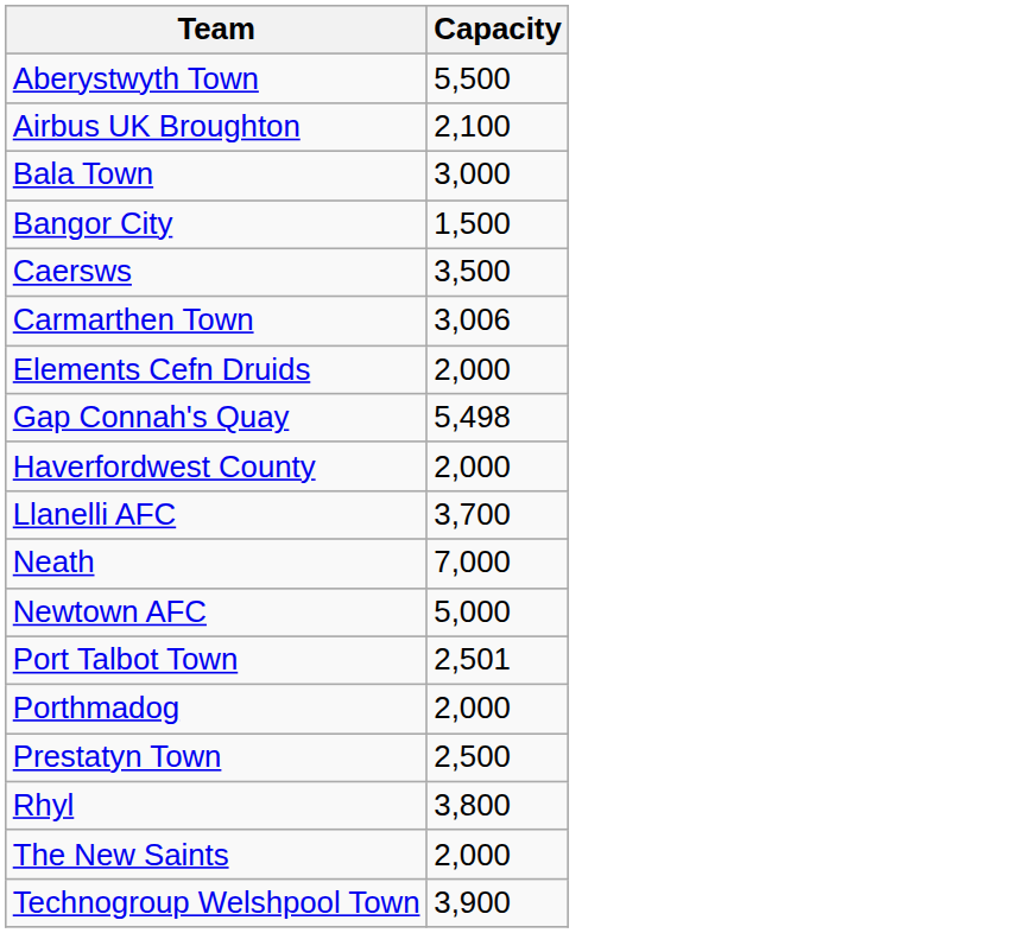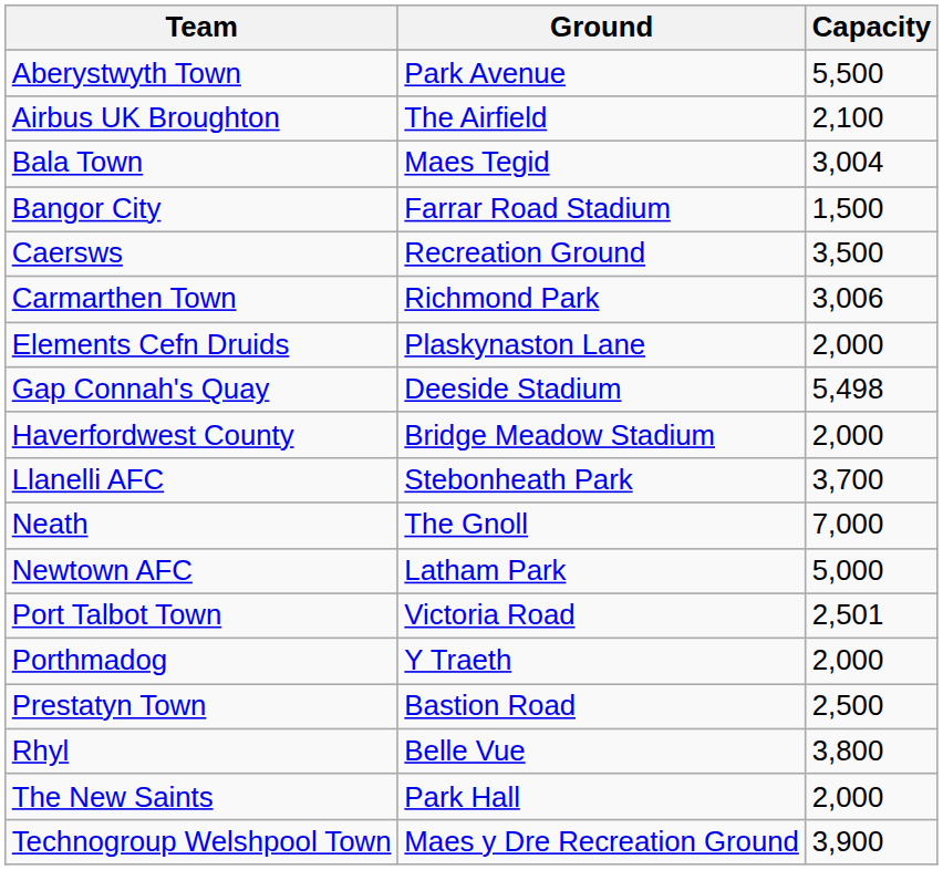+ column: Ground | Park Avenue | The Airfield | Maes Tegid | Farrar Road Stadium | Recreation Ground | Richmond Park | Plaskynaston Lane | Deeside Stadium | Bridge Meadow Stadium | Stebonheath Park | The Gnoll | Latham Park | Victoria Road | Y Traeth | Bastion Road | Belle Vue | Park Hall | Maes y Dre Recreation Ground
Bala Town | Capacity: 3,000 -> 3,004
